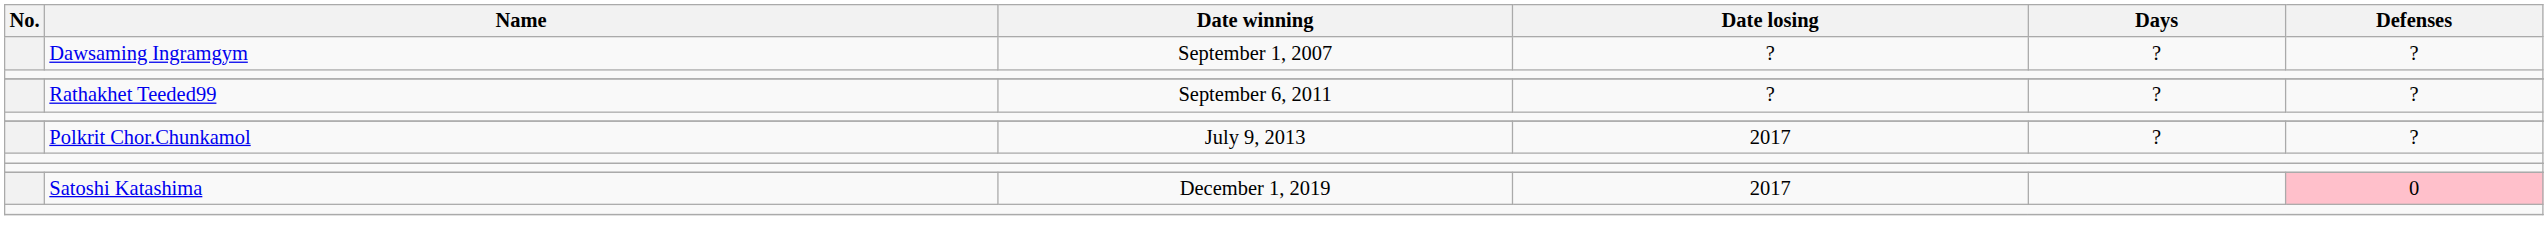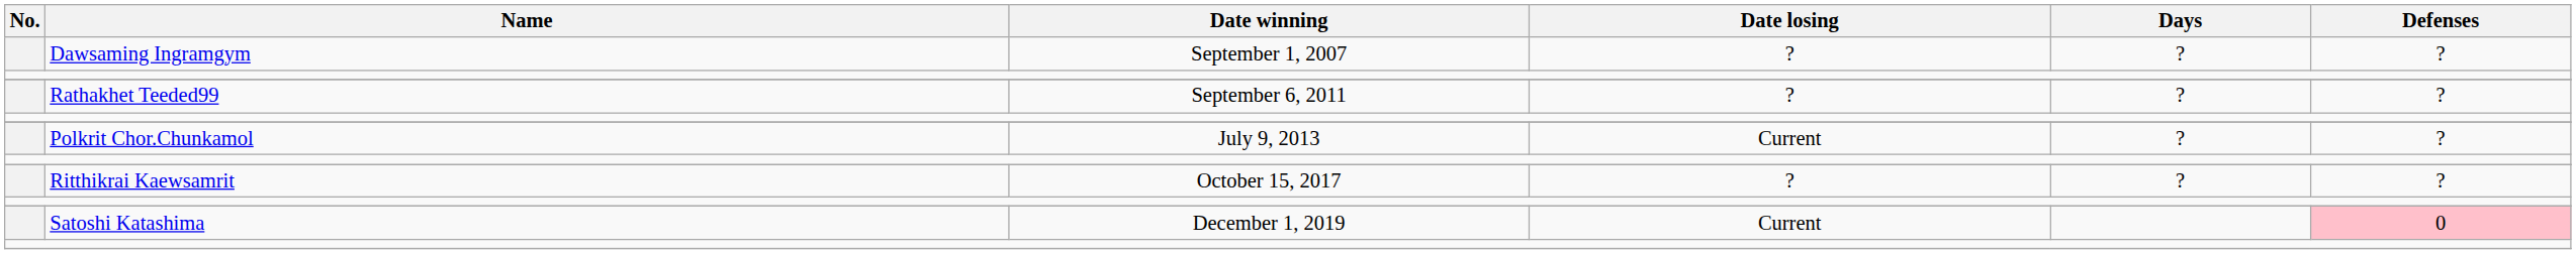Polkrit Chor.Chunkamol | Date losing: 2017 -> Current
+ row: Ritthikrai Kaewsamrit | October 15, 2017 | ? | ? | ?
Satoshi Katashima | Date losing: 2017 -> Current
